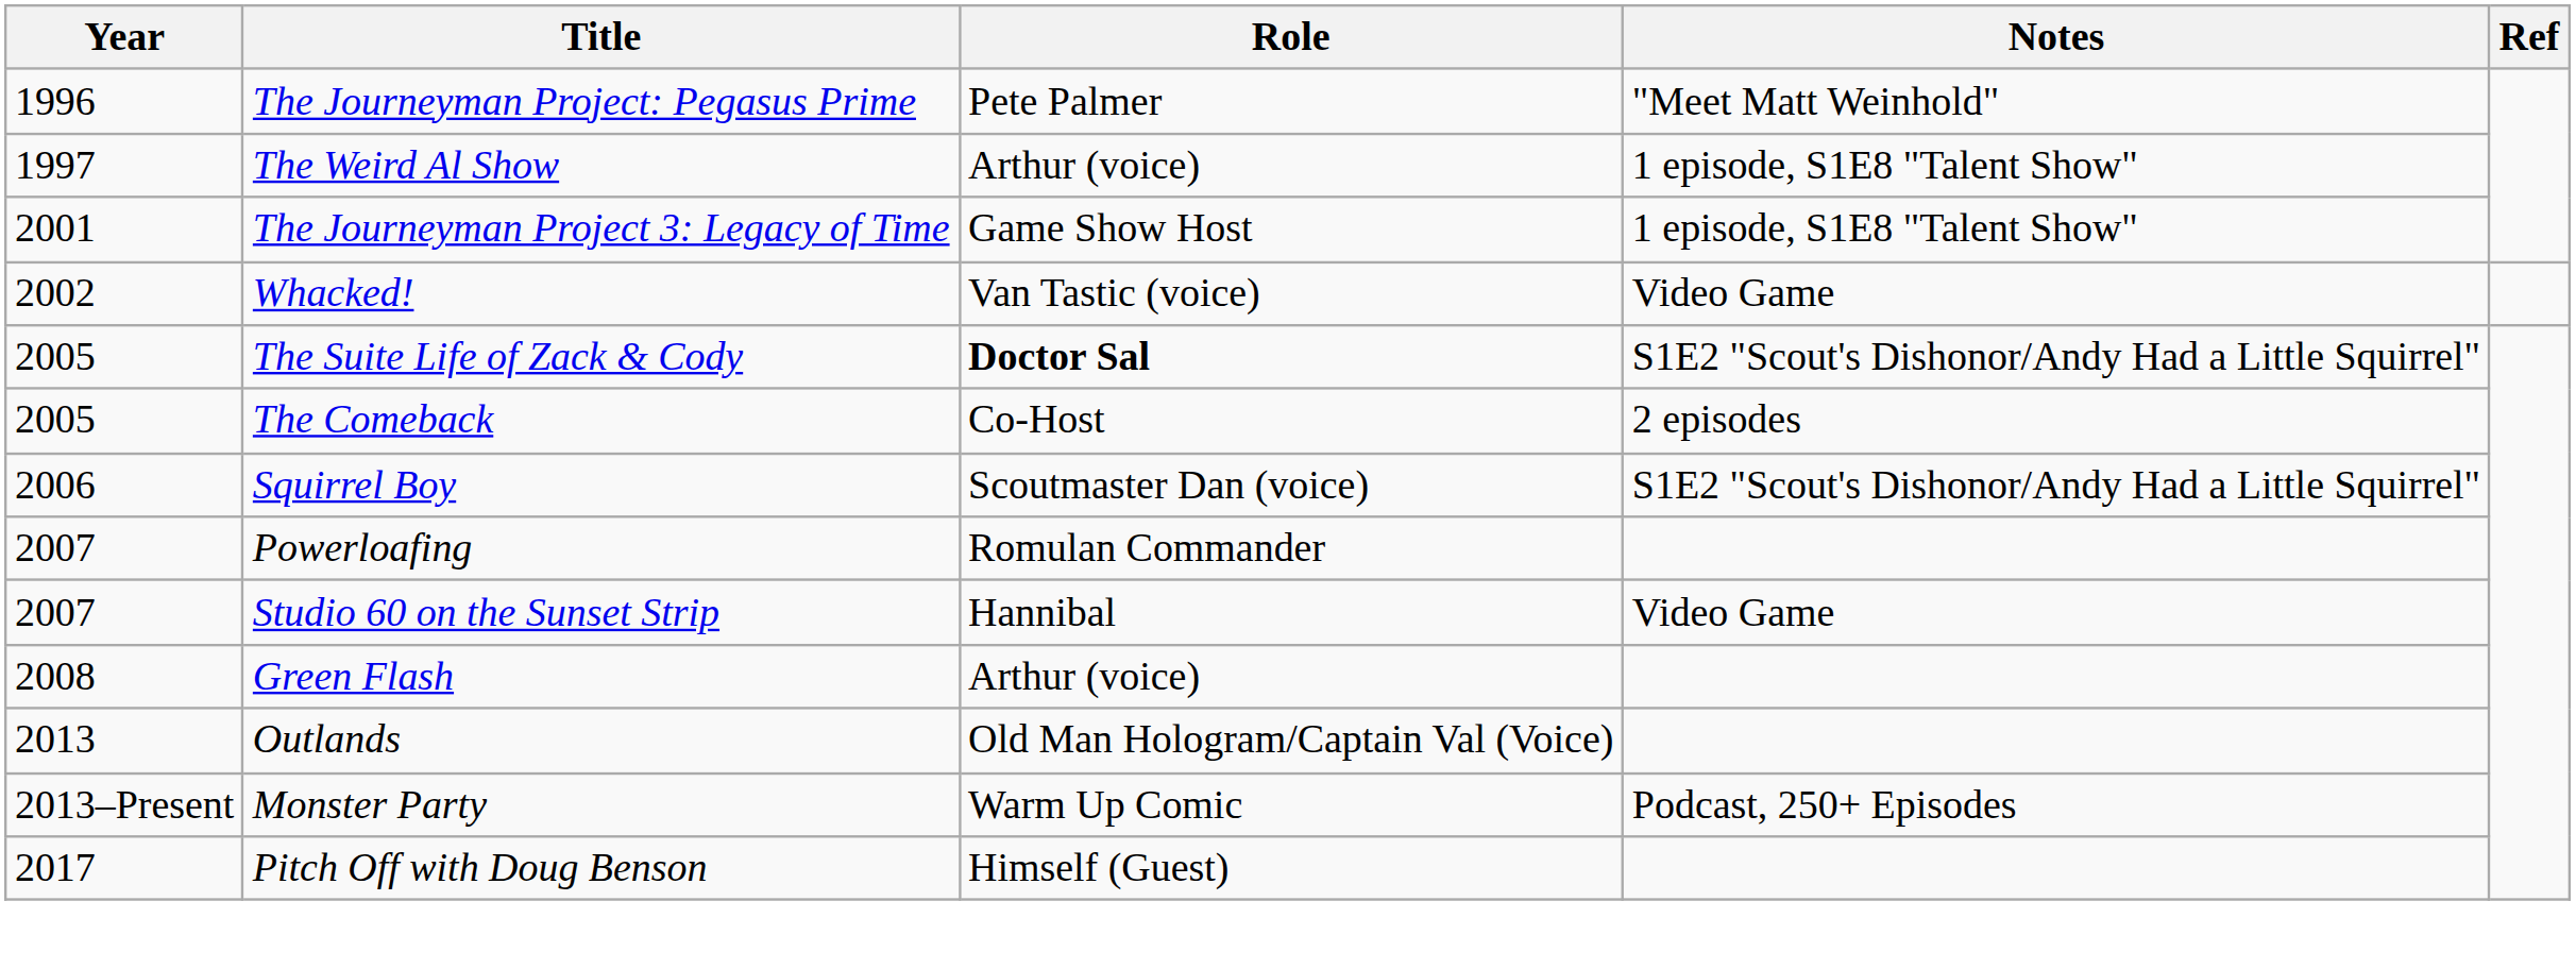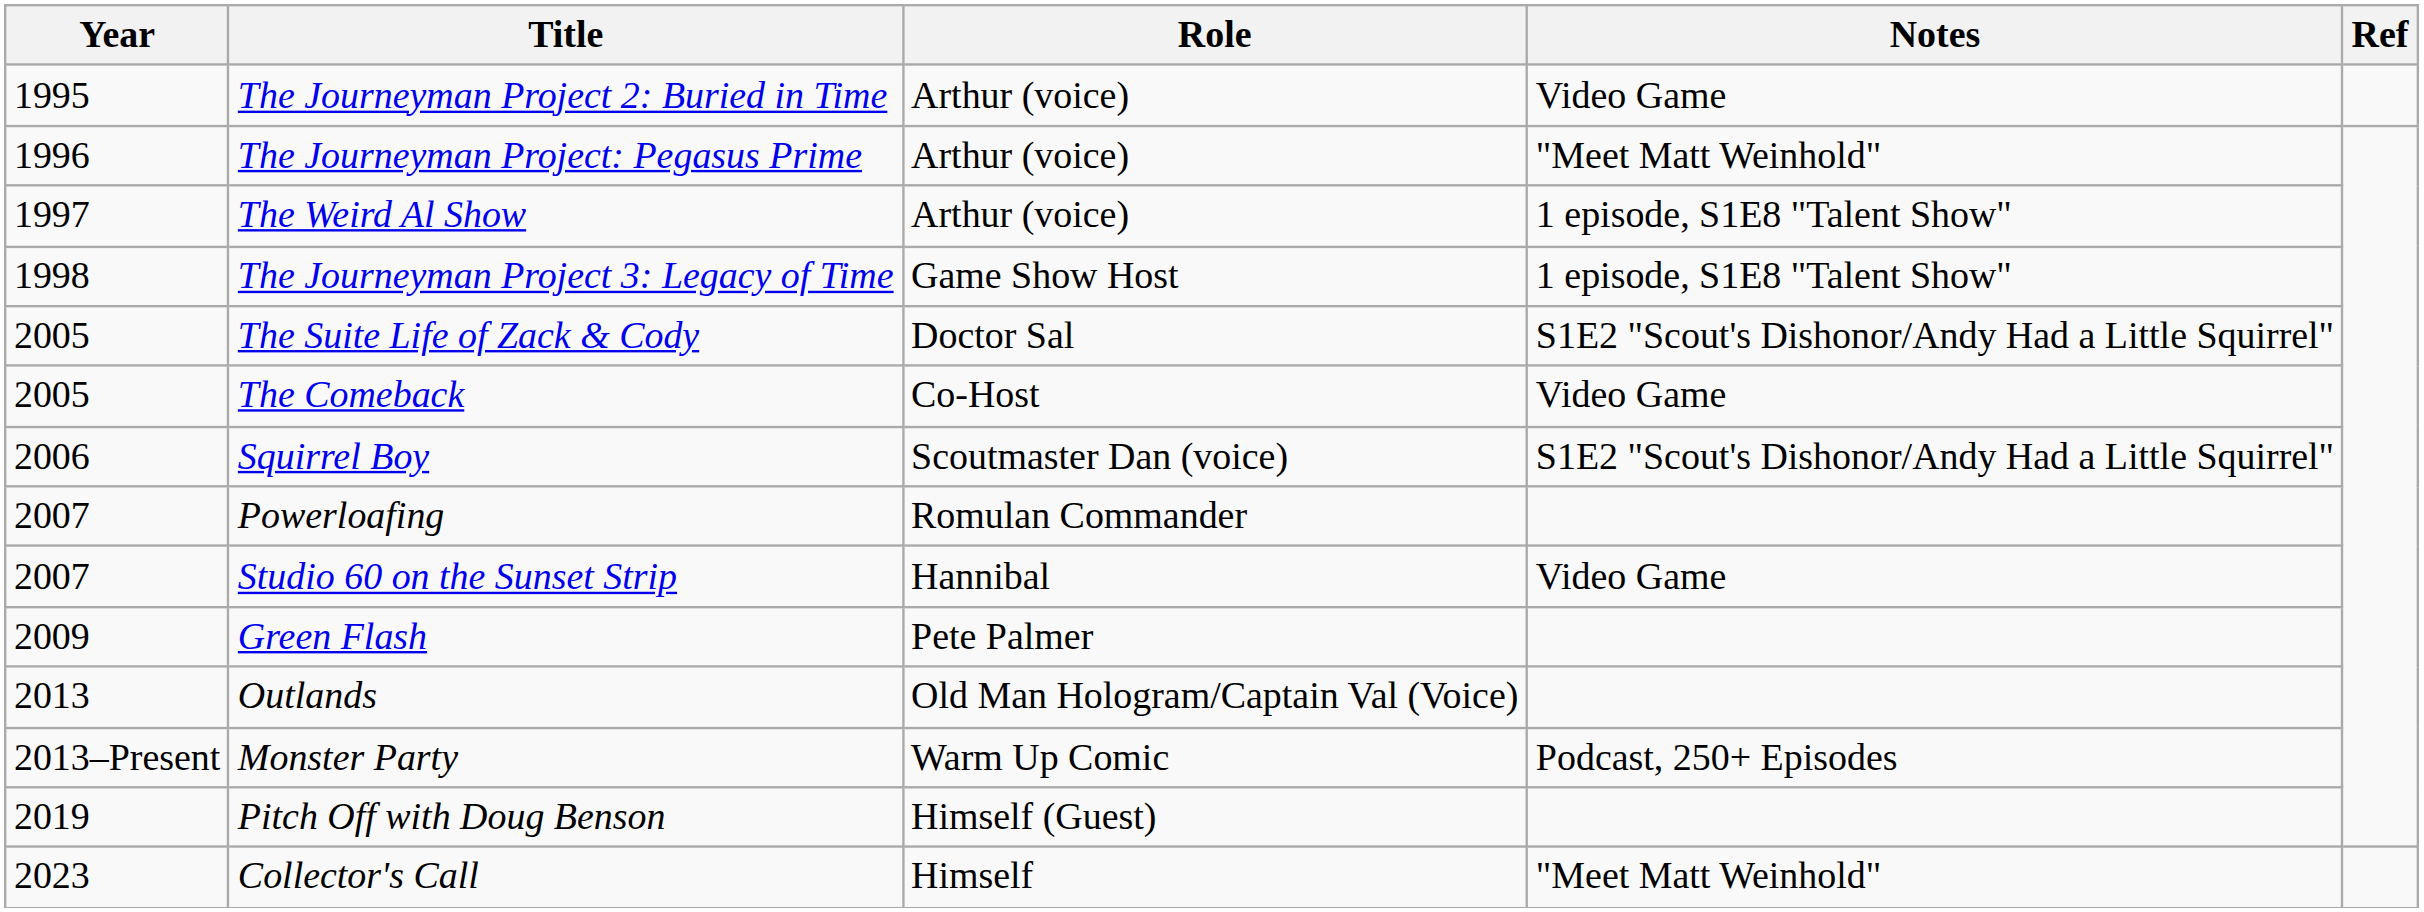+ row: 1995 | The Journeyman Project 2: Buried in Time | Arthur (voice) | Video Game
The Journeyman Project: Pegasus Prime | Role: Pete Palmer -> Arthur (voice)
The Journeyman Project 3: Legacy of Time | Year: 2001 -> 1998
- row: 2002 | Whacked! | Van Tastic (voice) | Video Game
The Suite Life of Zack & Cody | Role: bold -> normal
The Comeback | Notes: 2 episodes -> Video Game
Green Flash | Year: 2008 -> 2009
Green Flash | Role: Arthur (voice) -> Pete Palmer
Pitch Off with Doug Benson | Year: 2017 -> 2019
+ row: 2023 | Collector's Call | Himself | "Meet Matt Weinhold"
